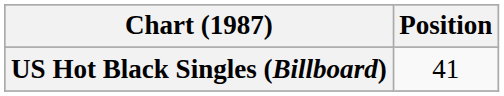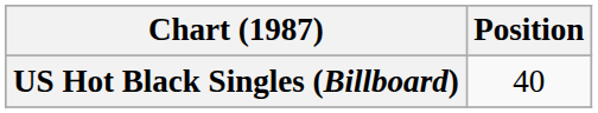US Hot Black Singles (Billboard) | Position: 41 -> 40
